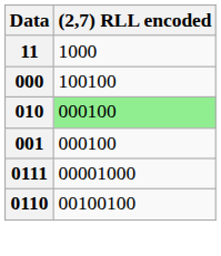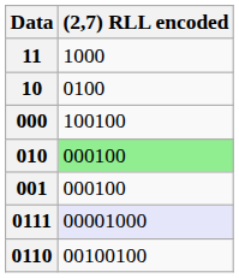+ row: 10 | 0100
0111 | (2,7) RLL encoded: no background -> lavender background
